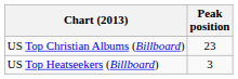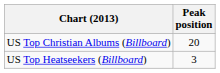US Top Christian Albums (Billboard) | Peak position: 23 -> 20
